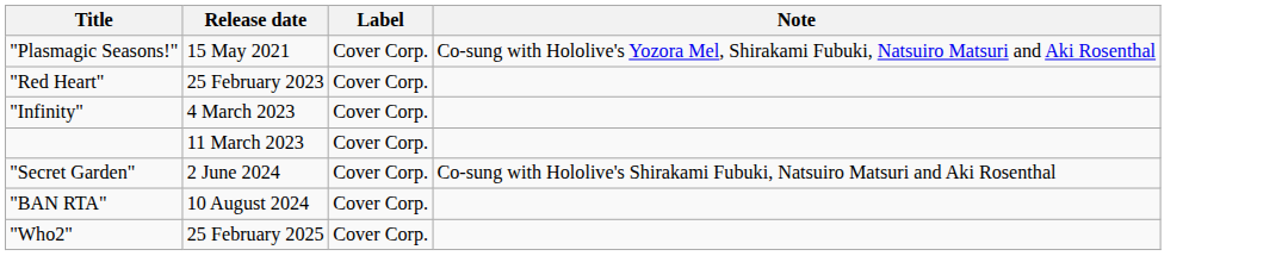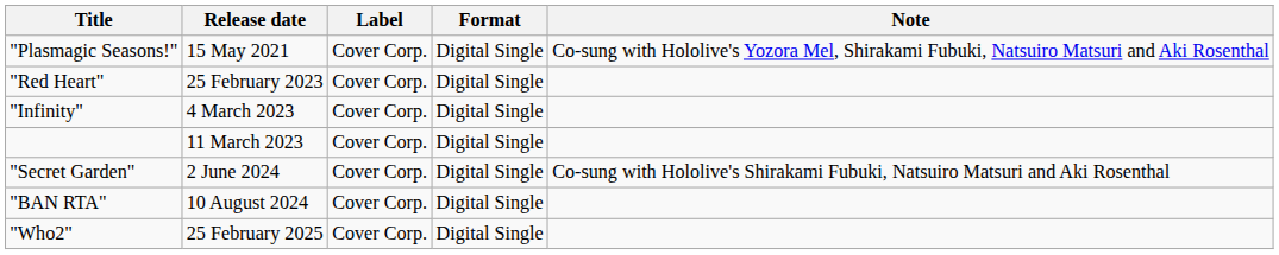+ column: Format | Digital Single | Digital Single | Digital Single | Digital Single | Digital Single | Digital Single | Digital Single
